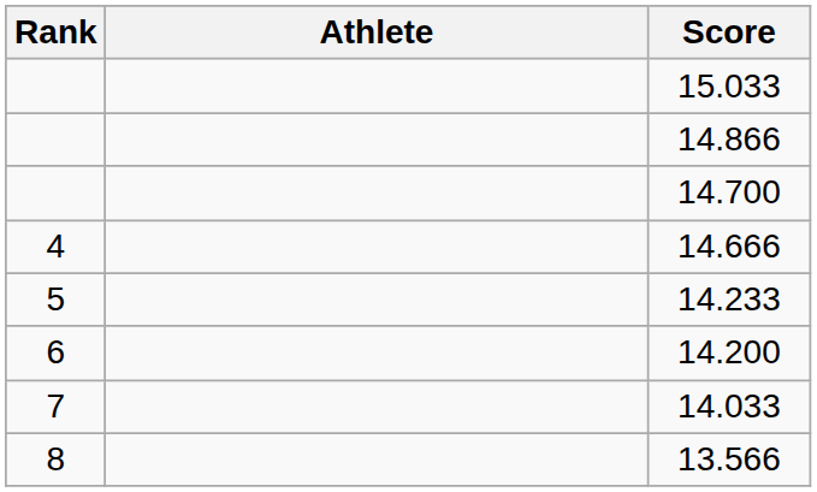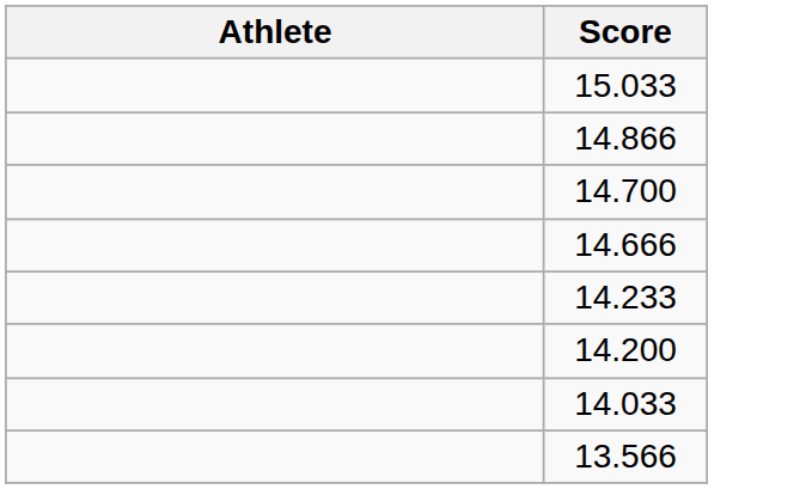- column: Rank | 4 | 5 | 6 | 7 | 8
